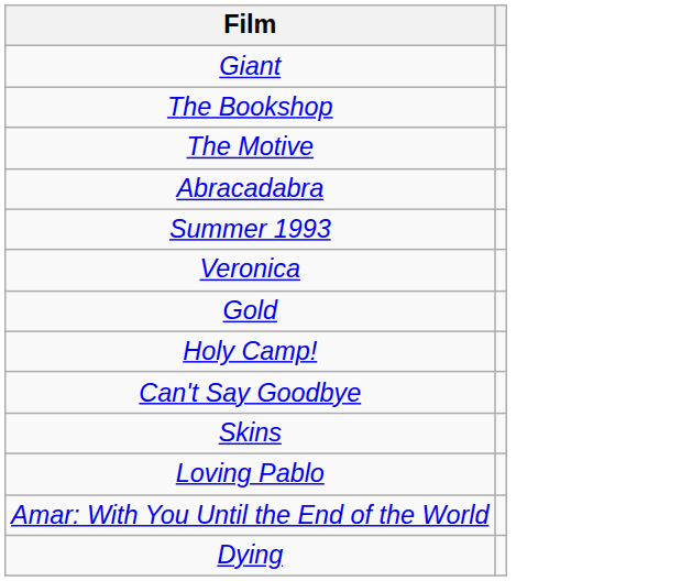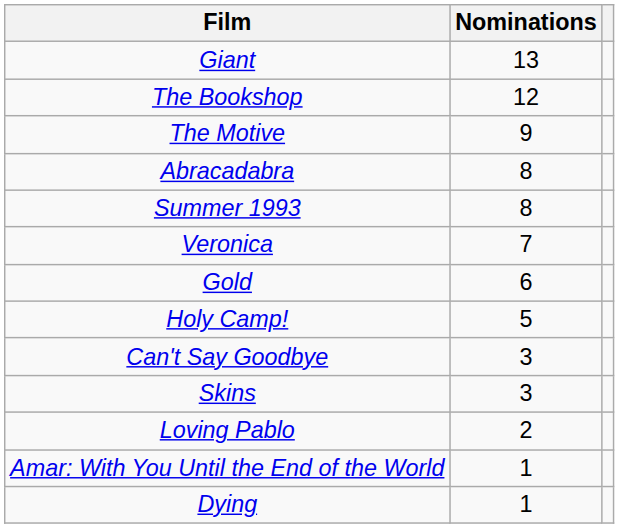+ column: Nominations | 13 | 12 | 9 | 8 | 8 | 7 | 6 | 5 | 3 | 3 | 2 | 1 | 1
